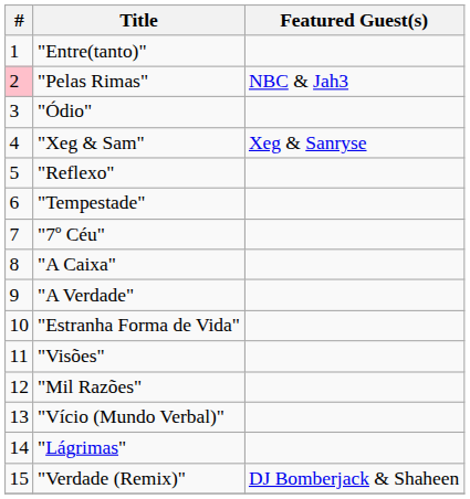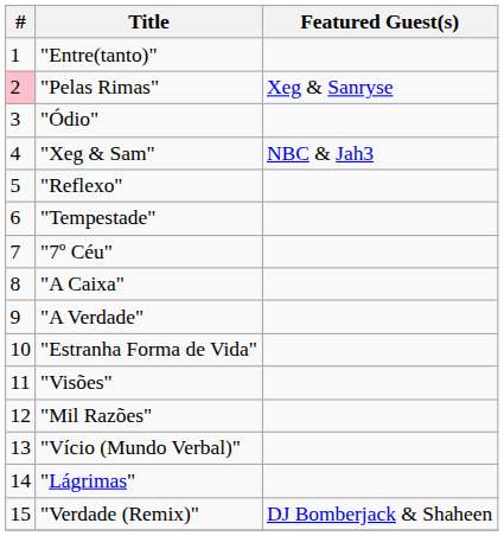"Pelas Rimas" | Featured Guest(s): NBC & Jah3 -> Xeg & Sanryse
"Xeg & Sam" | Featured Guest(s): Xeg & Sanryse -> NBC & Jah3
